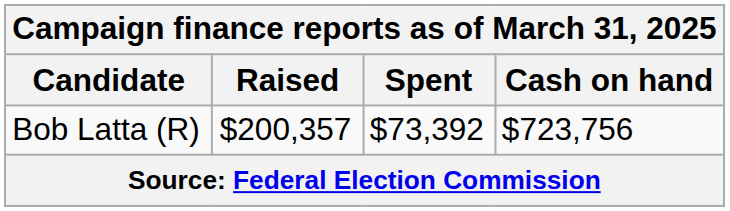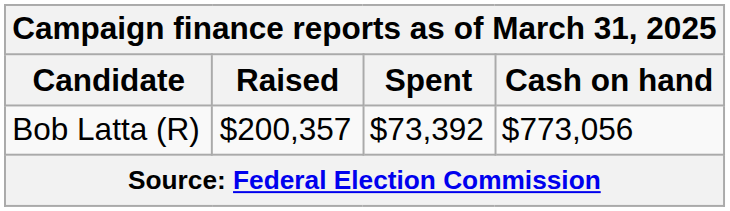Bob Latta (R) | Cash on hand: $723,756 -> $773,056
